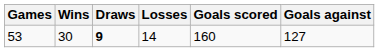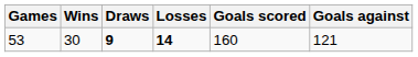53 | Losses: normal -> bold
53 | Goals against: 127 -> 121
